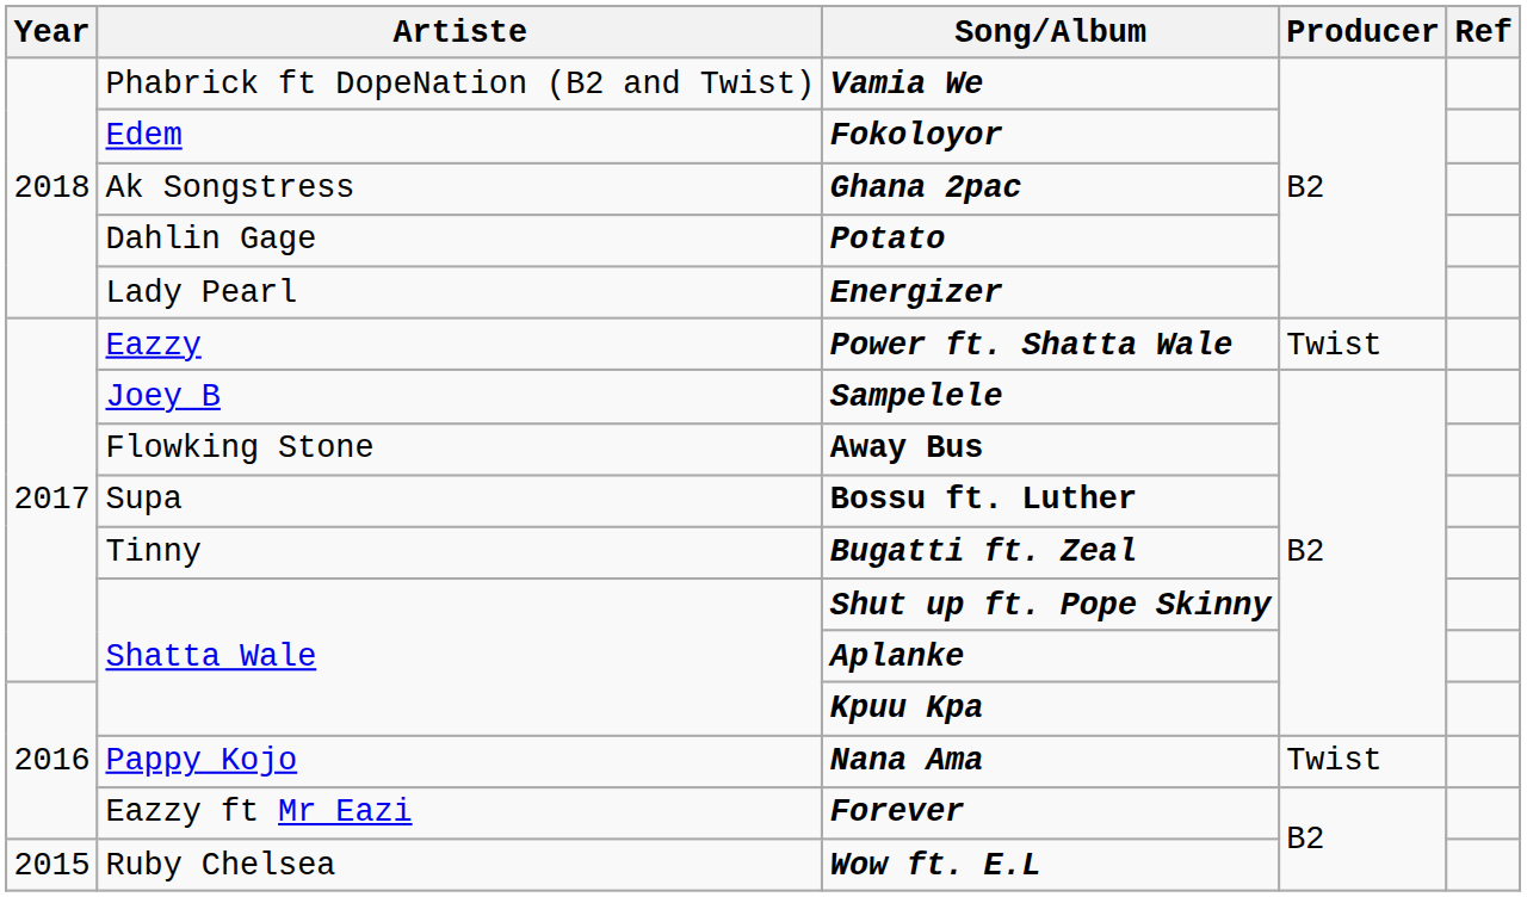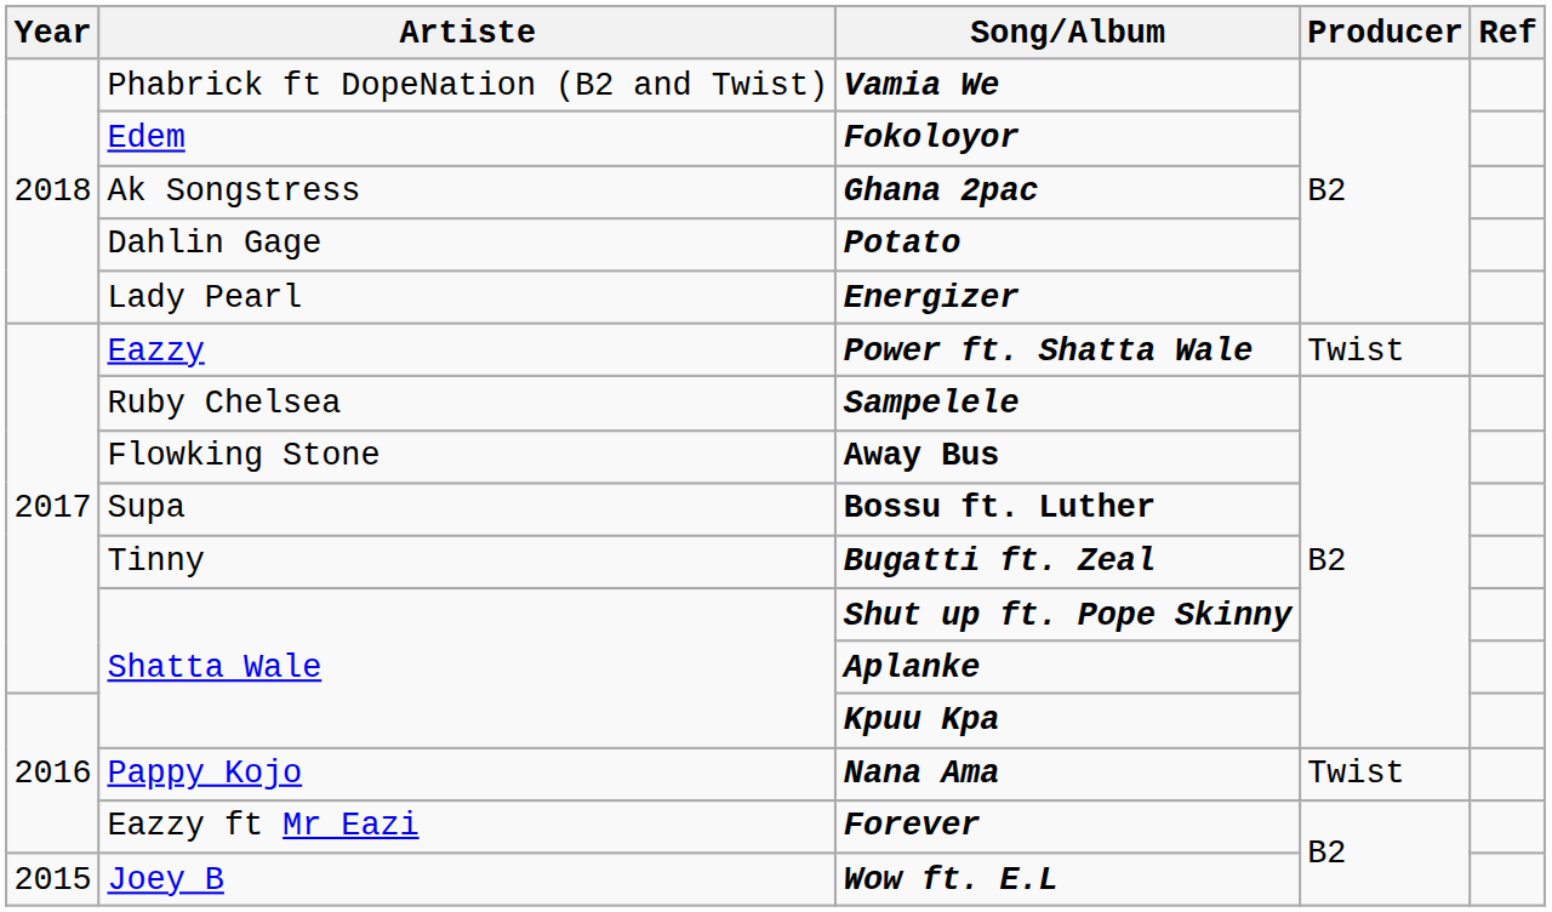Sampelele | Artiste: Joey B -> Ruby Chelsea
Wow ft. E.L | Artiste: Ruby Chelsea -> Joey B
